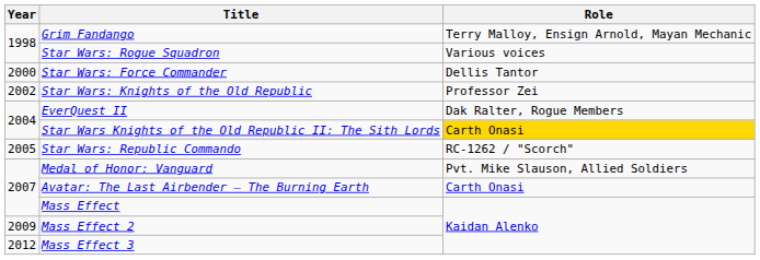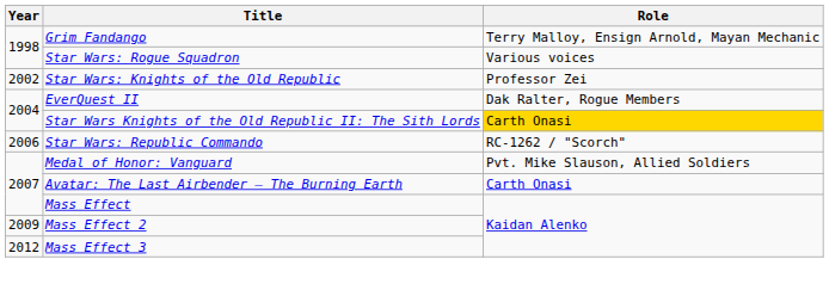- row: 2000 | Star Wars: Force Commander | Dellis Tantor
Star Wars: Republic Commando | Year: 2005 -> 2006
